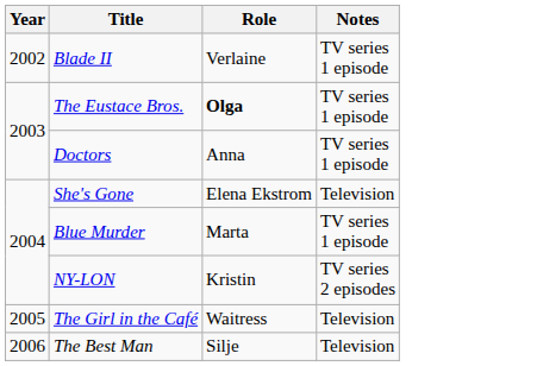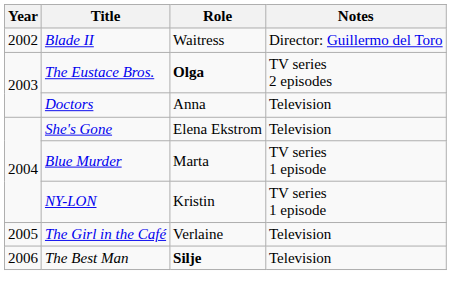Blade II | Role: Verlaine -> Waitress
Blade II | Notes: TV series 1 episode -> Director: Guillermo del Toro
The Eustace Bros. | Notes: TV series 1 episode -> TV series 2 episodes
Doctors | Notes: TV series 1 episode -> Television
NY-LON | Notes: TV series 2 episodes -> TV series 1 episode
The Girl in the Café | Role: Waitress -> Verlaine
The Best Man | Role: normal -> bold
